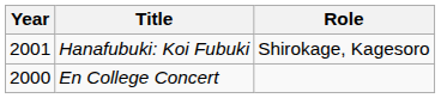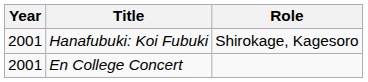En College Concert | Year: 2000 -> 2001
